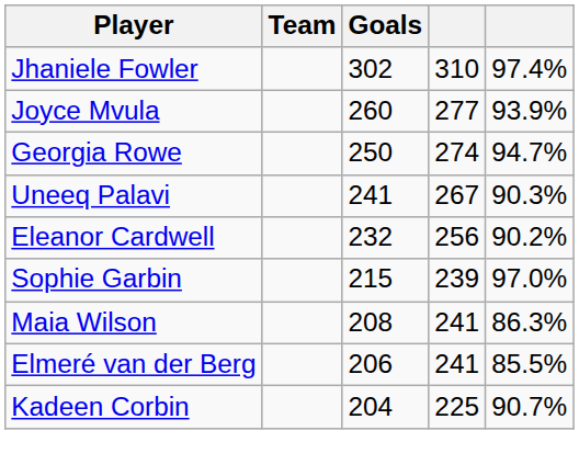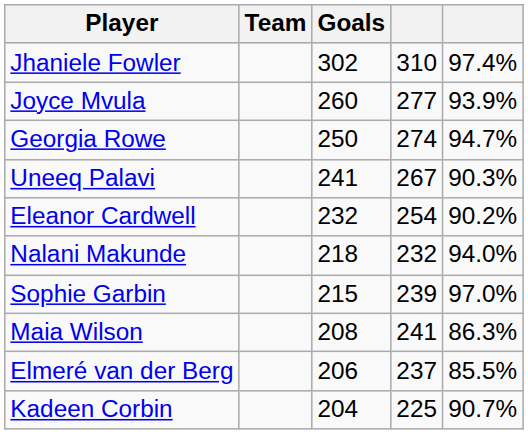Eleanor Cardwell | column 4: 256 -> 254
+ row: Nalani Makunde | 218 | 232 | 94.0%
Elmeré van der Berg | column 4: 241 -> 237
